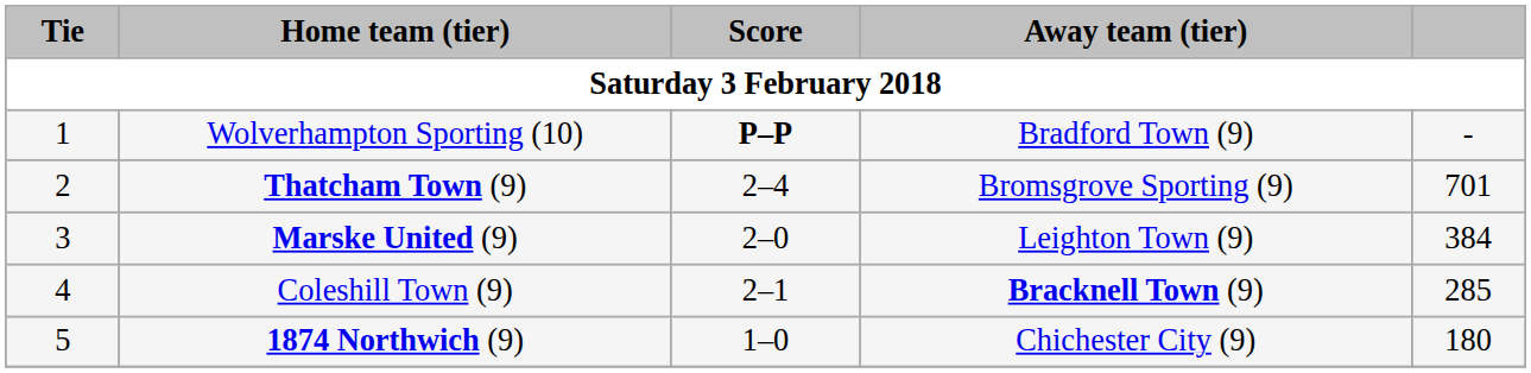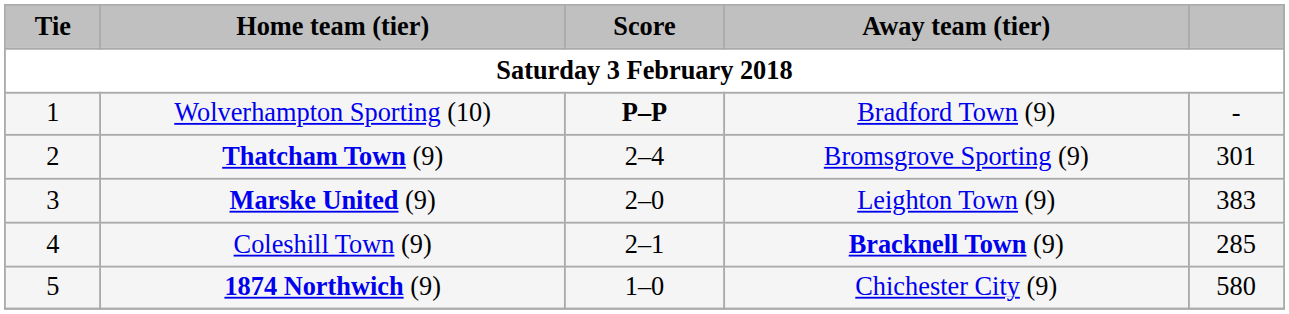Thatcham Town (9) | column 5: 701 -> 301
Marske United (9) | column 5: 384 -> 383
1874 Northwich (9) | column 5: 180 -> 580
